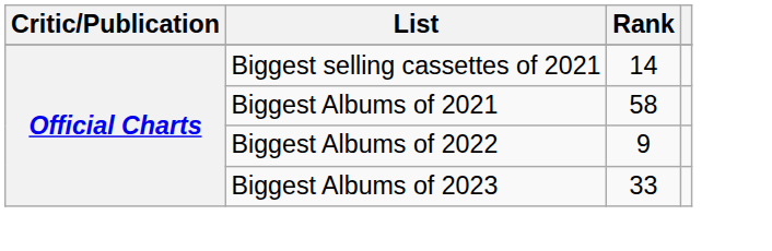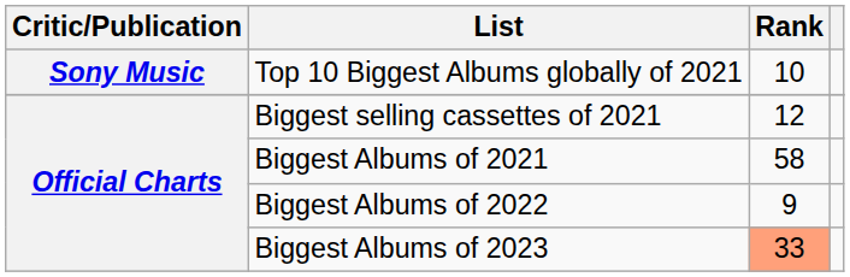+ row: Sony Music | Top 10 Biggest Albums globally of 2021 | 10
Biggest selling cassettes of 2021 | Rank: 14 -> 12
Biggest Albums of 2023 | Rank: no background -> lightsalmon background
